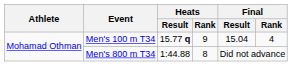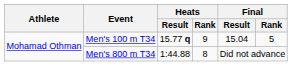Men's 100 m T34 | Final / Rank: 4 -> 5
